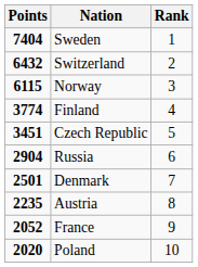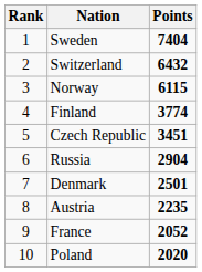columns swapped: Rank <-> Points
